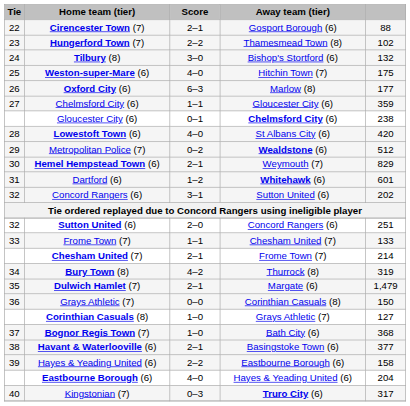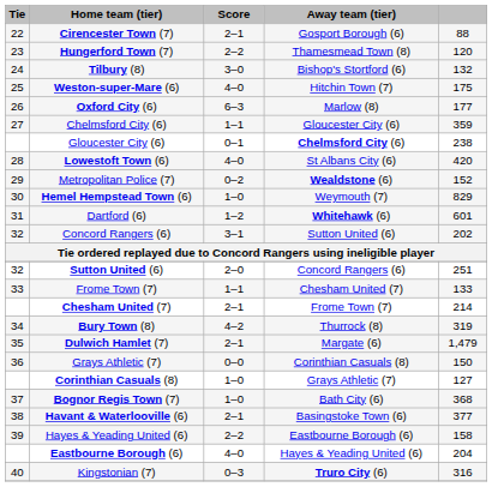Hungerford Town (7) | column 5: 102 -> 120
Metropolitan Police (7) | column 5: 512 -> 152
Hemel Hempstead Town (6) | Score: 2–1 -> 1–0
Kingstonian (7) | column 5: 317 -> 316
